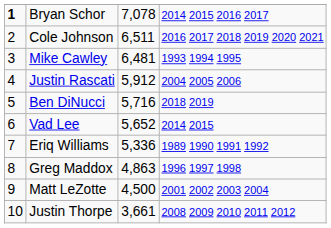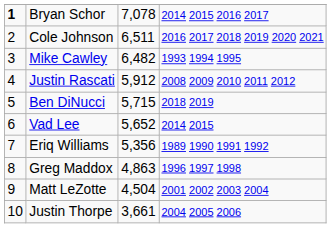Mike Cawley | column 3: 6,481 -> 6,482
Justin Rascati | column 4: 2004 2005 2006 -> 2008 2009 2010 2011 2012
Ben DiNucci | column 3: 5,716 -> 5,715
Eriq Williams | column 3: 5,336 -> 5,356
Matt LeZotte | column 3: 4,500 -> 4,504
Justin Thorpe | column 4: 2008 2009 2010 2011 2012 -> 2004 2005 2006
